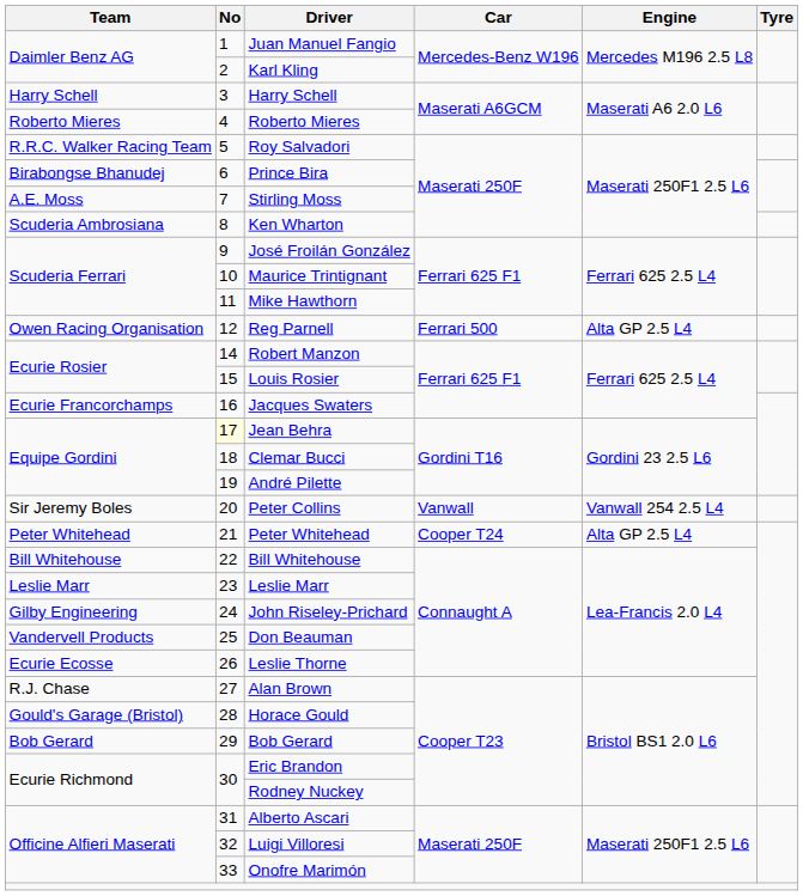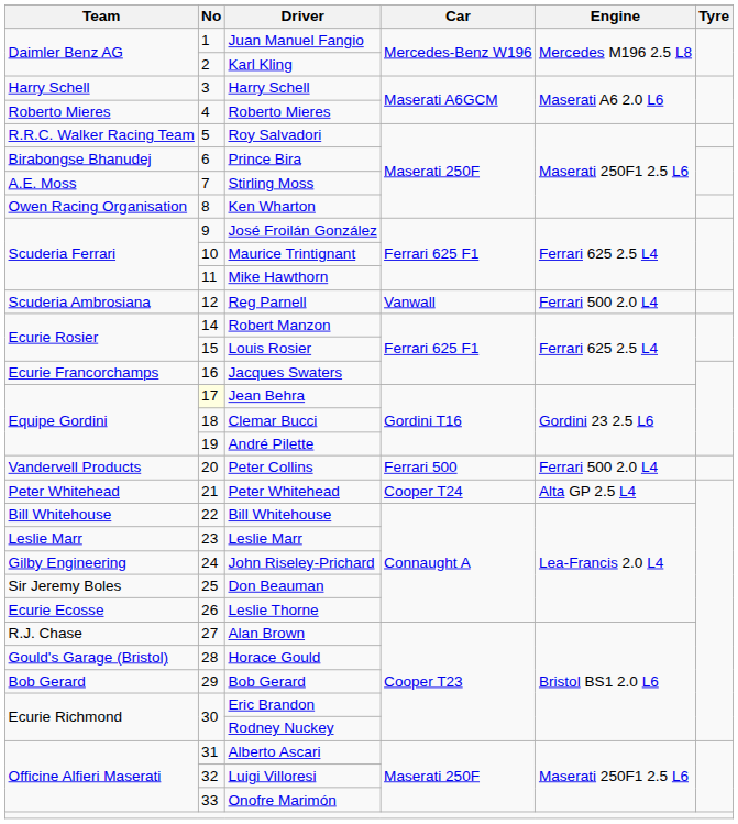Ken Wharton | Team: Scuderia Ambrosiana -> Owen Racing Organisation
Reg Parnell | Team: Owen Racing Organisation -> Scuderia Ambrosiana
Reg Parnell | Car: Ferrari 500 -> Vanwall
Reg Parnell | Engine: Alta GP 2.5 L4 -> Ferrari 500 2.0 L4
Peter Collins | Team: Sir Jeremy Boles -> Vandervell Products
Peter Collins | Car: Vanwall -> Ferrari 500
Peter Collins | Engine: Vanwall 254 2.5 L4 -> Ferrari 500 2.0 L4
Don Beauman | Team: Vandervell Products -> Sir Jeremy Boles
